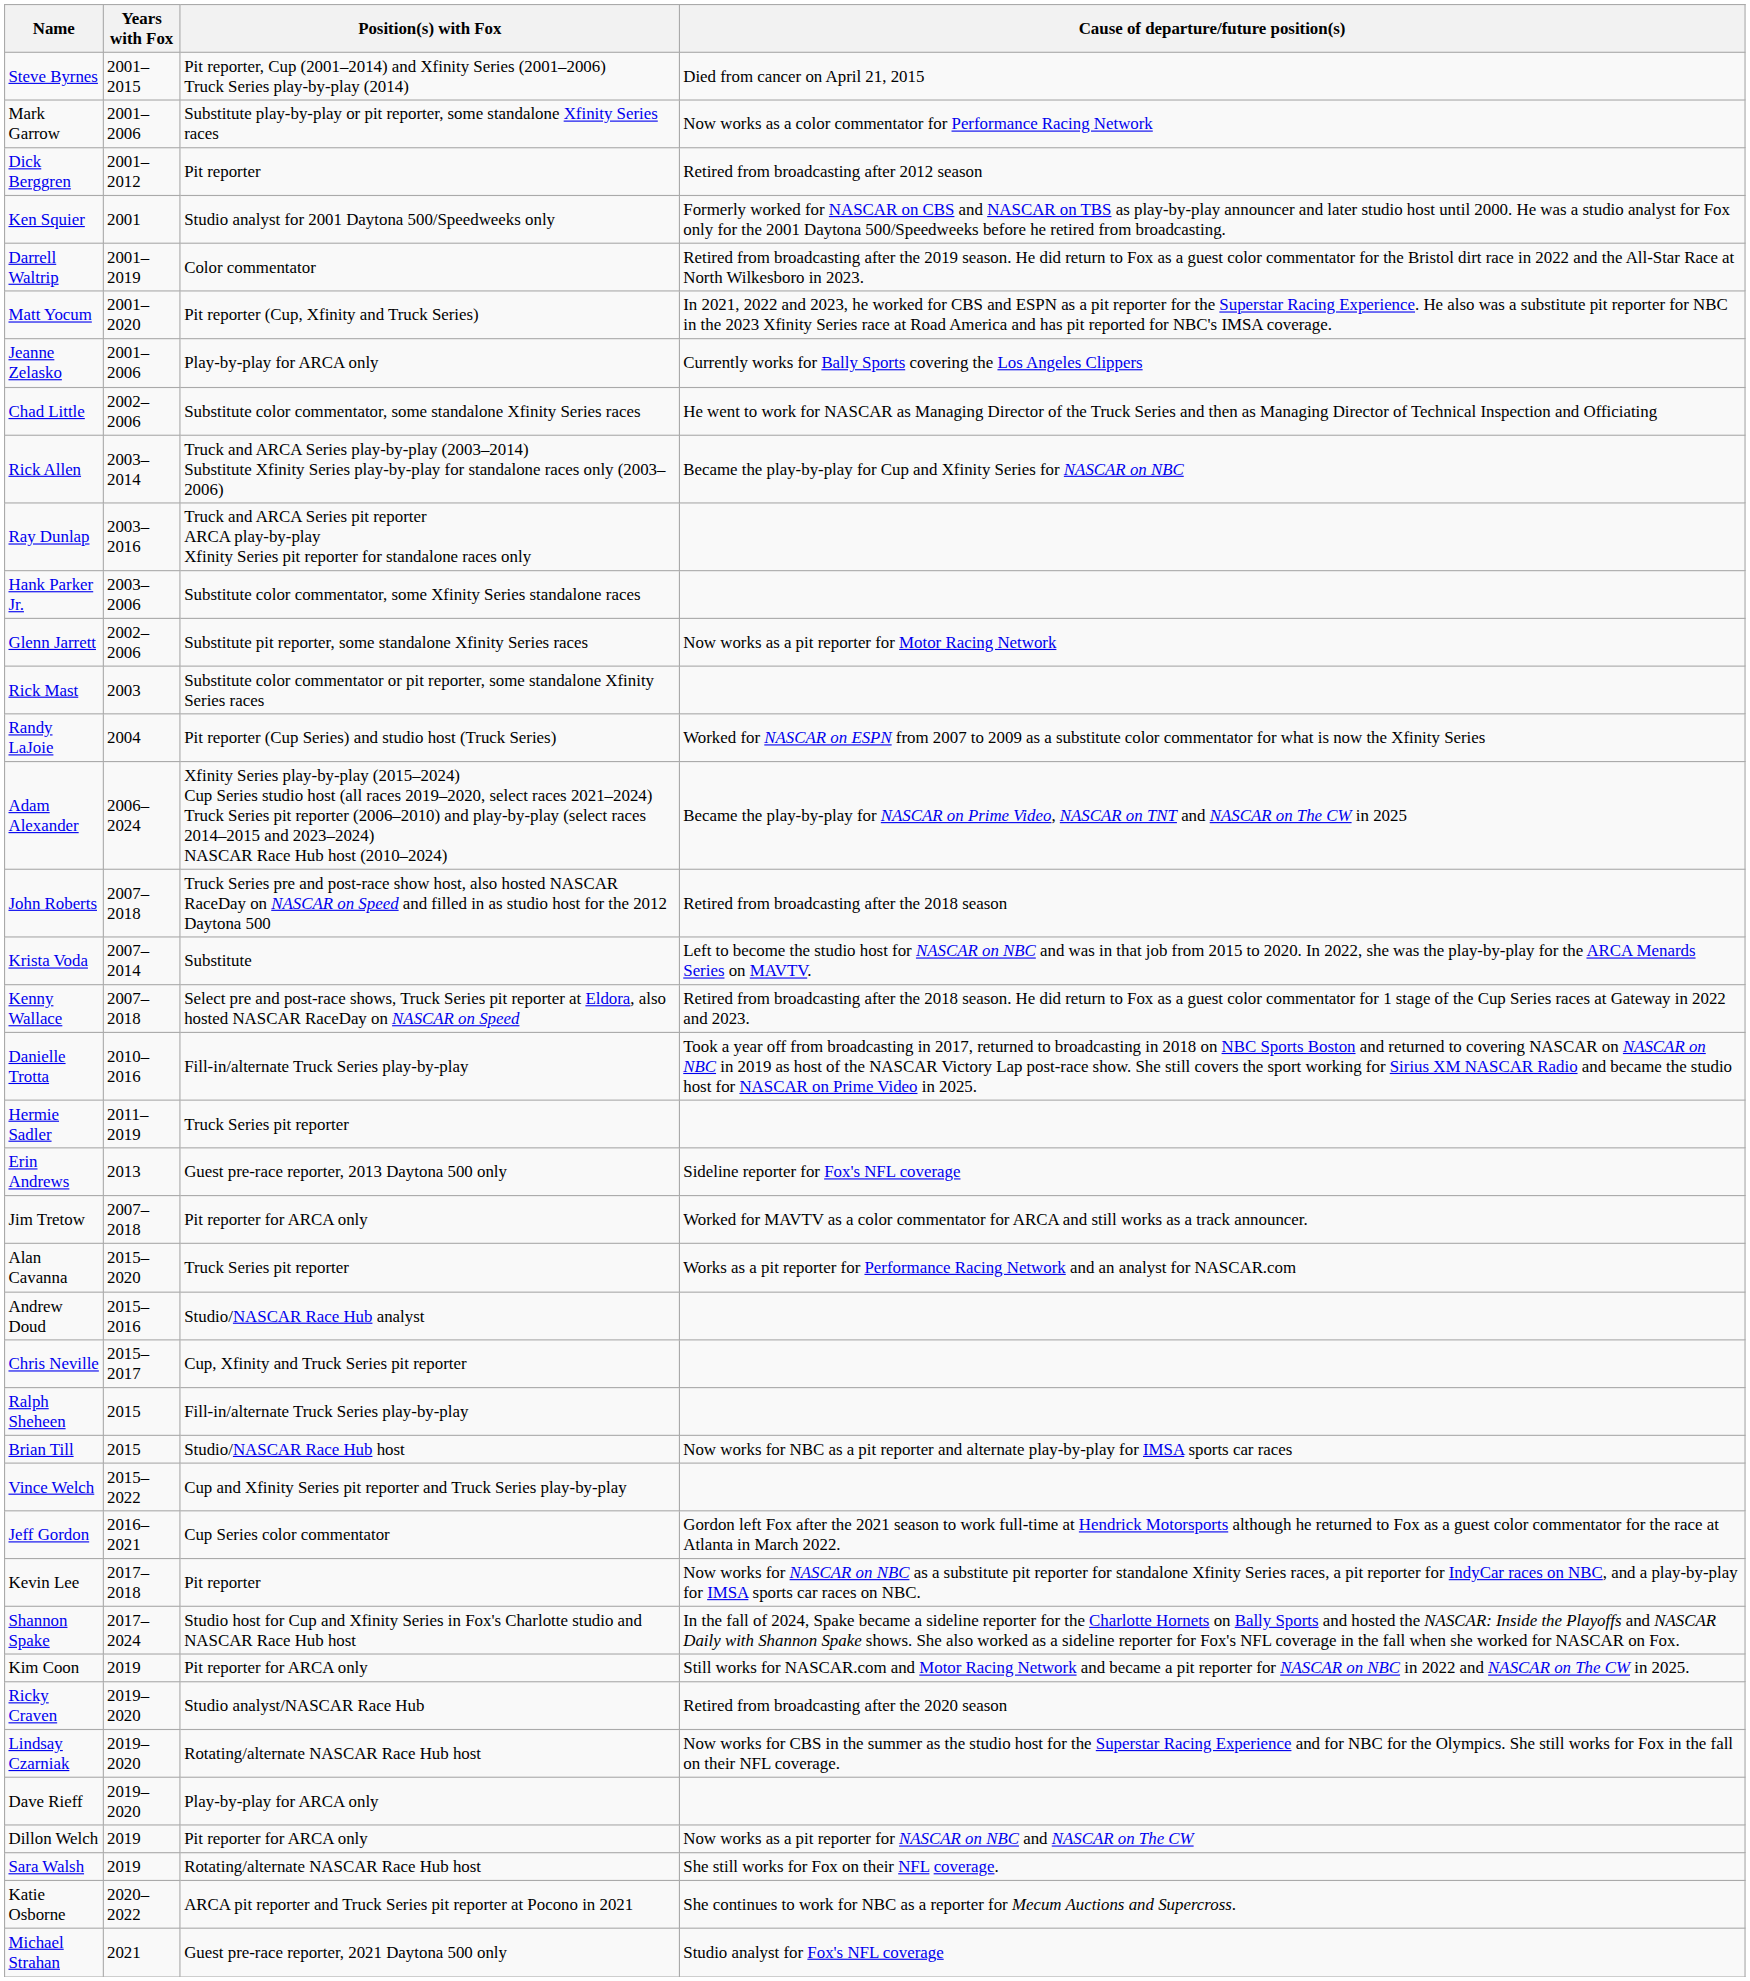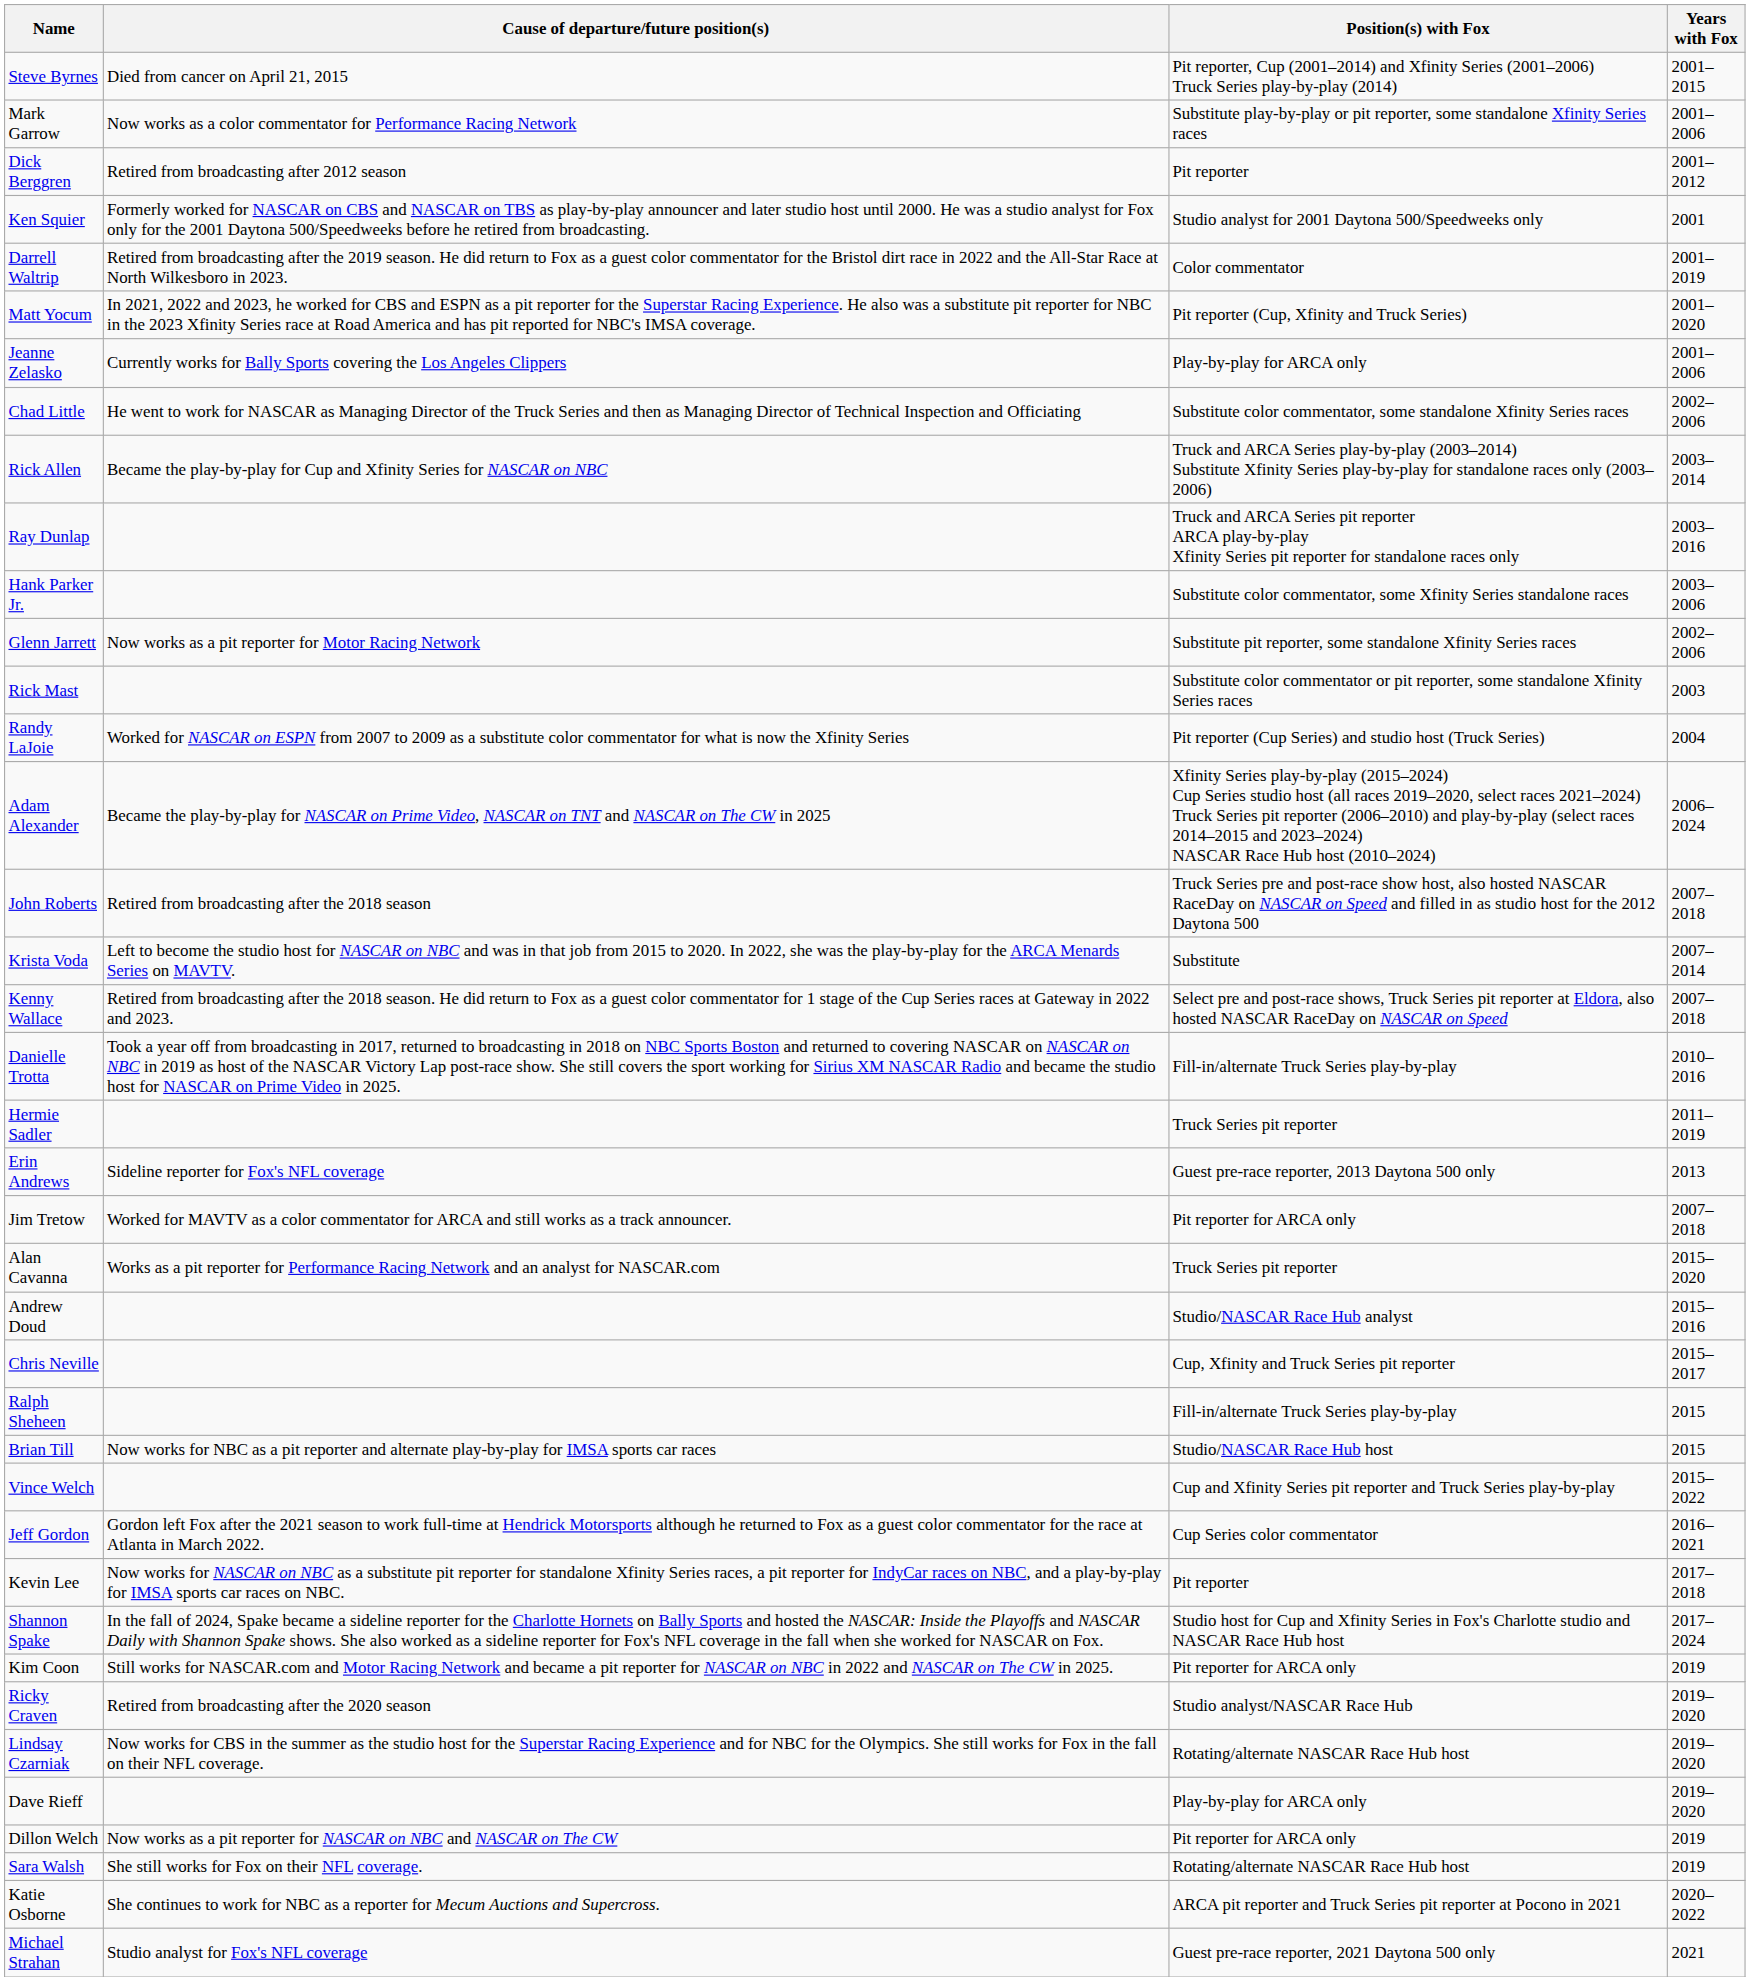columns swapped: Years with Fox <-> Cause of departure/future position(s)
